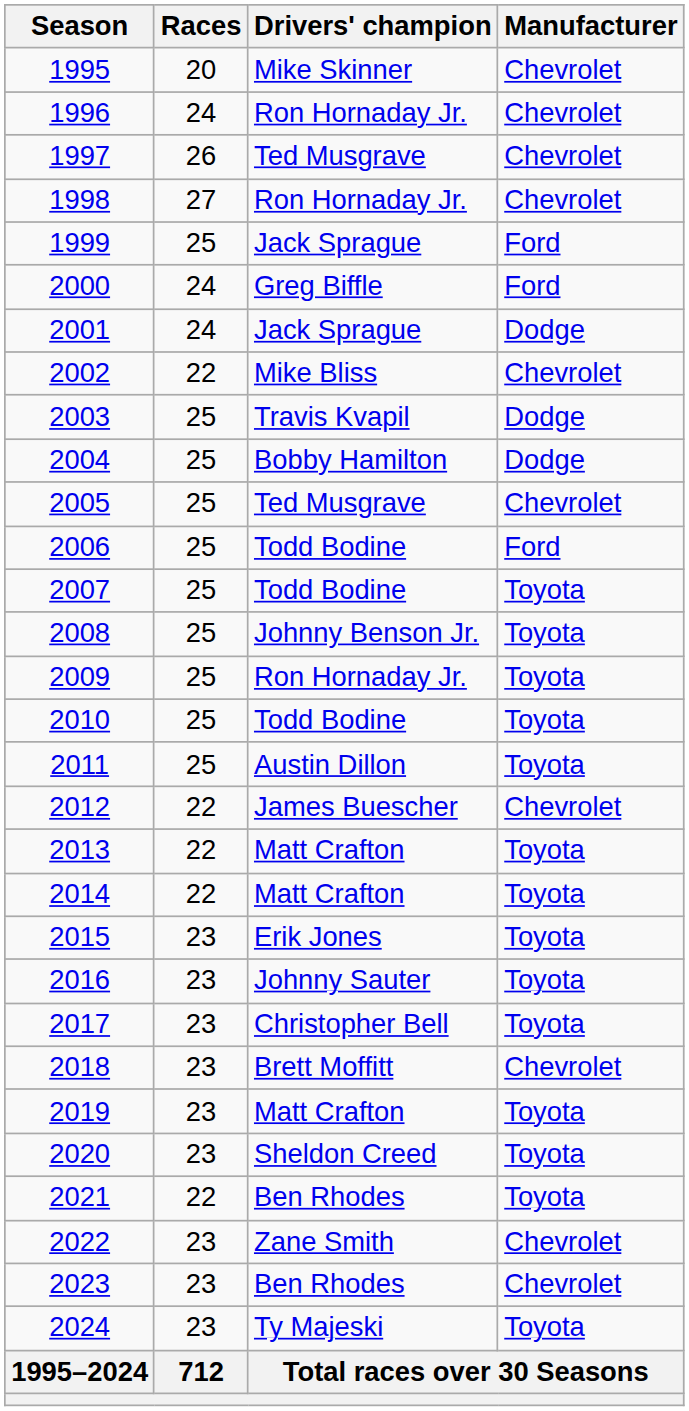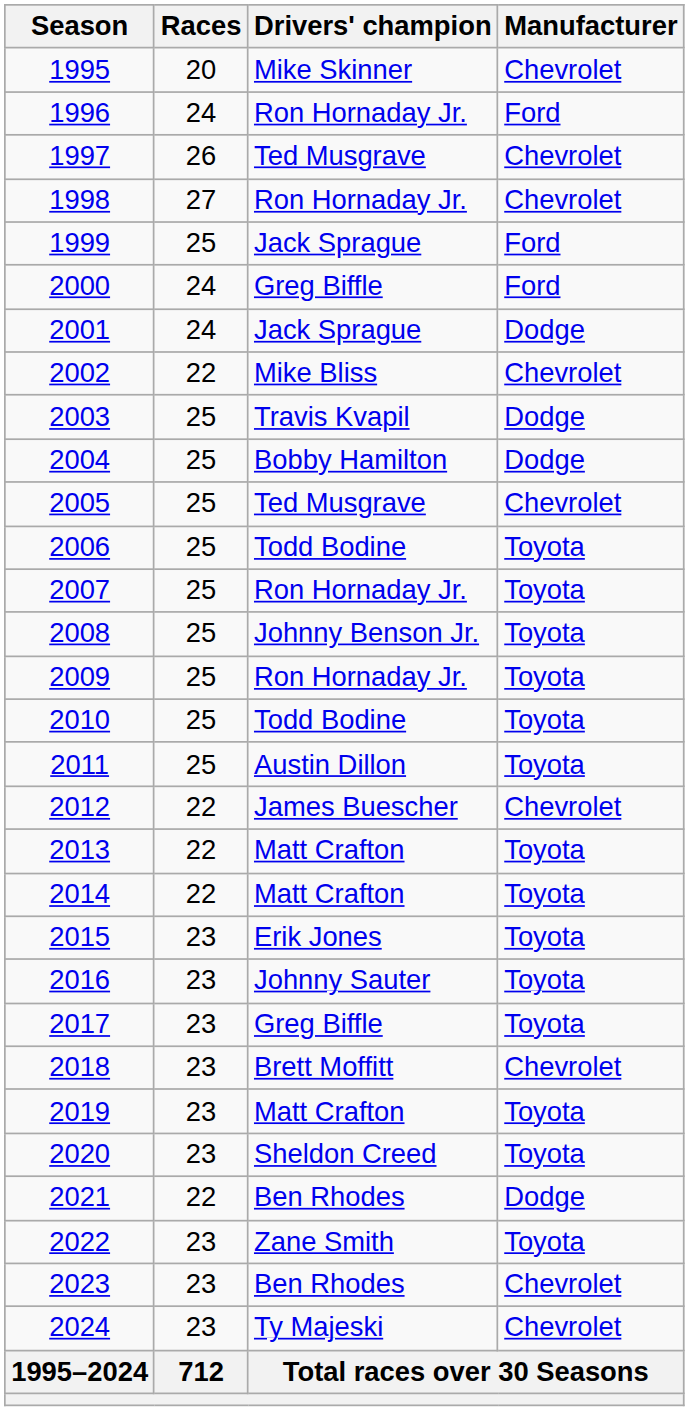1996 | Manufacturer: Chevrolet -> Ford
2006 | Manufacturer: Ford -> Toyota
2007 | Drivers' champion: Todd Bodine -> Ron Hornaday Jr.
2017 | Drivers' champion: Christopher Bell -> Greg Biffle
2021 | Manufacturer: Toyota -> Dodge
2022 | Manufacturer: Chevrolet -> Toyota
2024 | Manufacturer: Toyota -> Chevrolet
